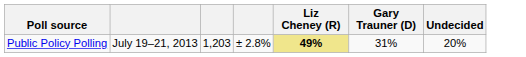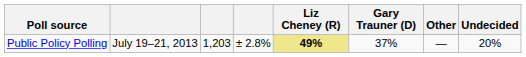+ column: Other | —
Public Policy Polling | Gary Trauner (D): 31% -> 37%
